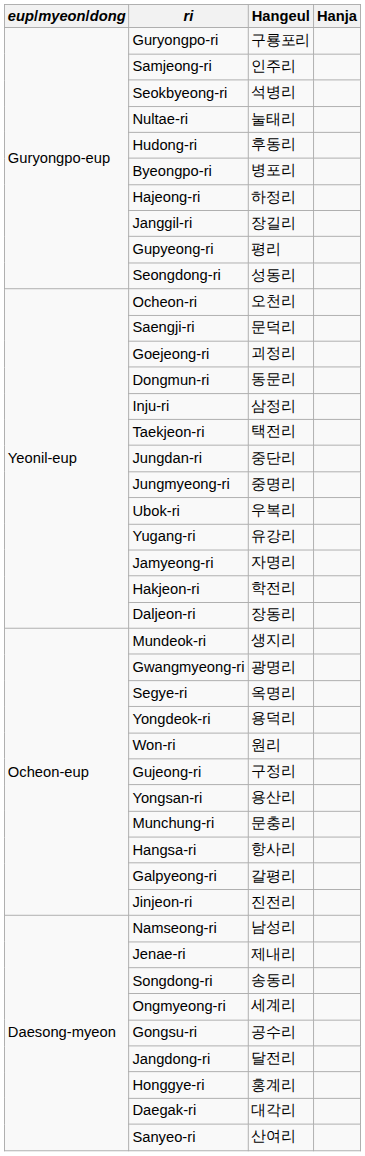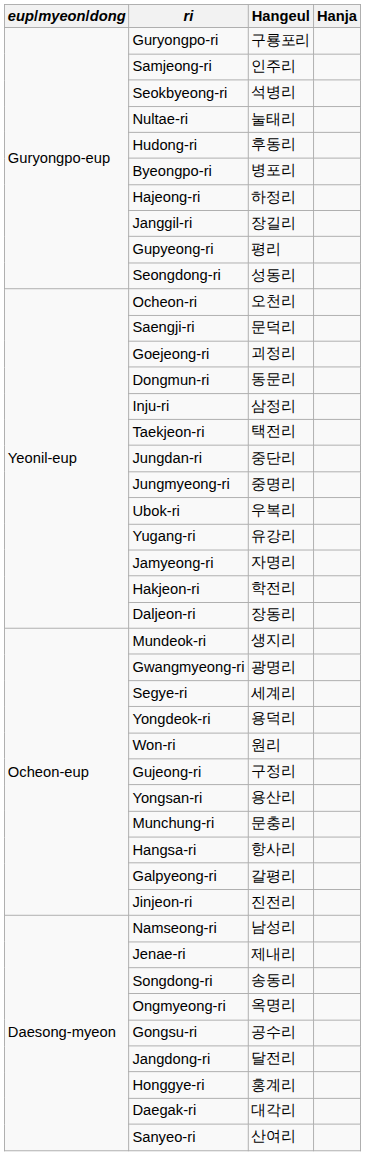Segye-ri | Hangeul: 옥명리 -> 세계리
Ongmyeong-ri | Hangeul: 세계리 -> 옥명리
